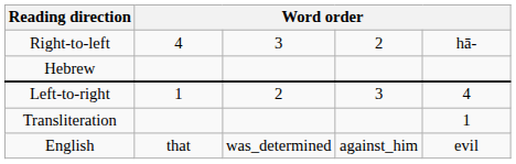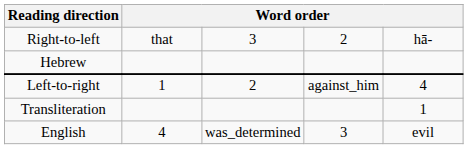Right-to-left | column 2: 4 -> that
Left-to-right | column 4: 3 -> against_him
English | column 2: that -> 4
English | column 4: against_him -> 3
